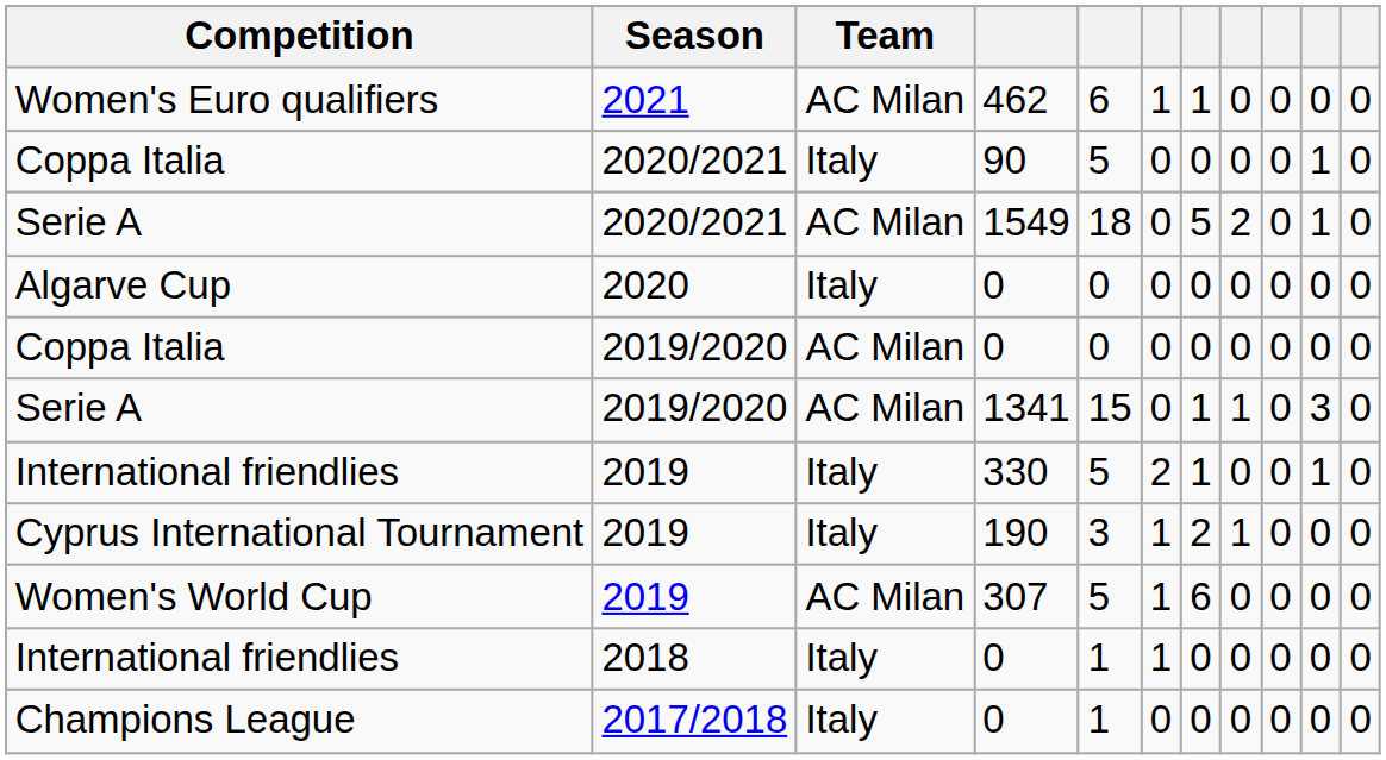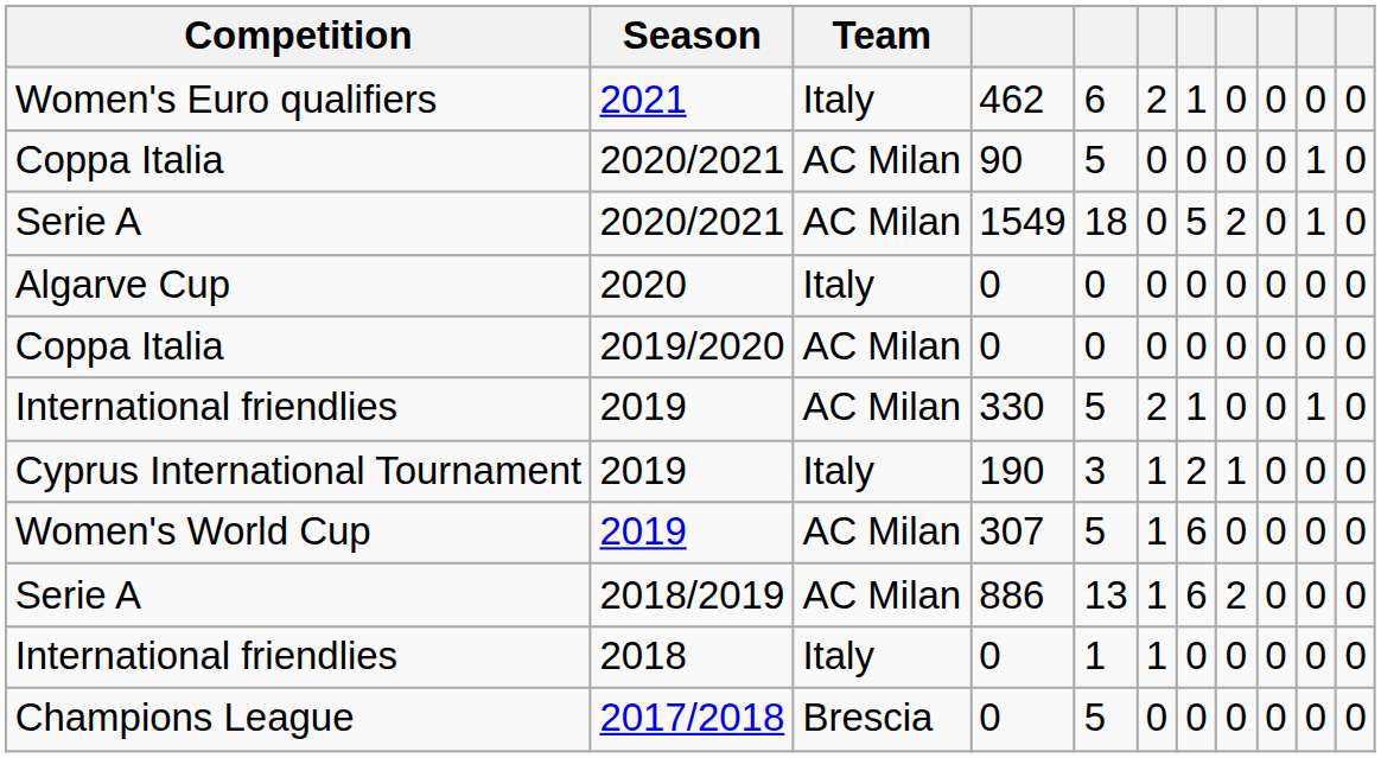462 | Team: AC Milan -> Italy
462 | column 6: 1 -> 2
90 | Team: Italy -> AC Milan
- row: Serie A | 2019/2020 | AC Milan | 1341 | 15 | 0 | 1 | 1 | 0 | 3 | 0
330 | Team: Italy -> AC Milan
+ row: Serie A | 2018/2019 | AC Milan | 886 | 13 | 1 | 6 | 2 | 0 | 0 | 0
Champions League / 0 | Team: Italy -> Brescia
Champions League / 0 | column 5: 1 -> 5
